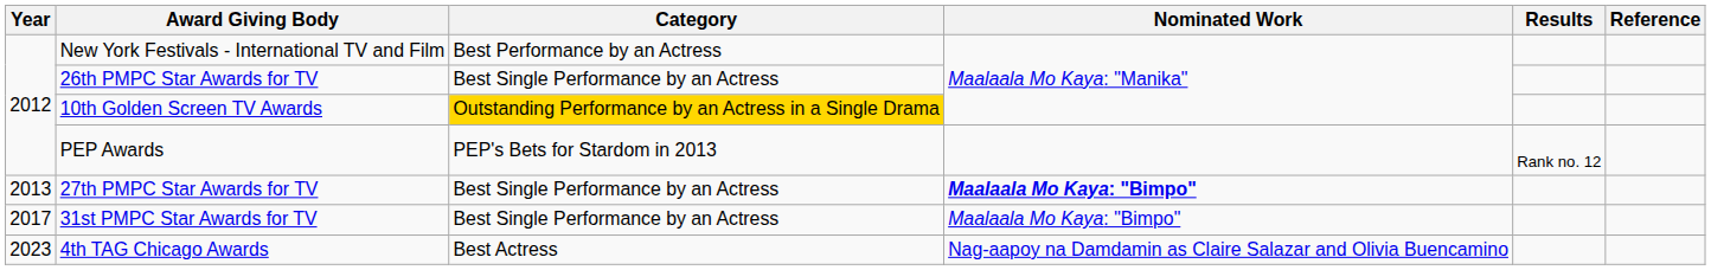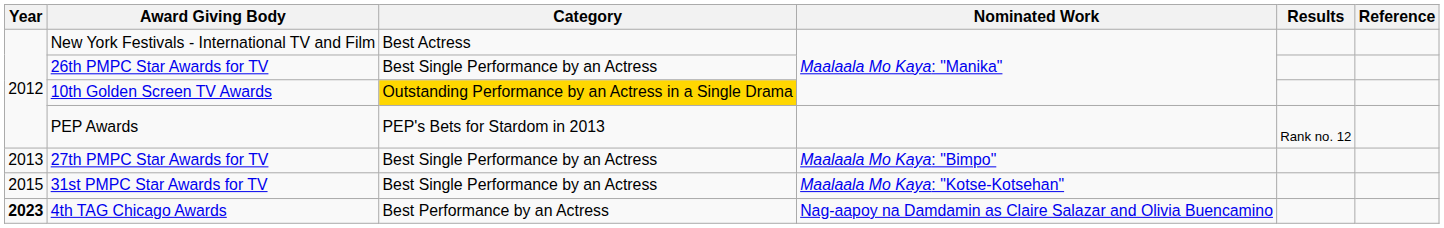New York Festivals - International TV and Film | Category: Best Performance by an Actress -> Best Actress
27th PMPC Star Awards for TV | Nominated Work: bold -> normal
31st PMPC Star Awards for TV | Year: 2017 -> 2015
31st PMPC Star Awards for TV | Nominated Work: Maalaala Mo Kaya: "Bimpo" -> Maalaala Mo Kaya: "Kotse-Kotsehan"
4th TAG Chicago Awards | Year: normal -> bold
4th TAG Chicago Awards | Category: Best Actress -> Best Performance by an Actress
